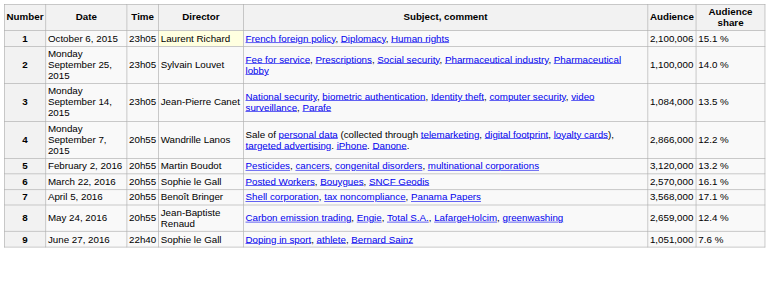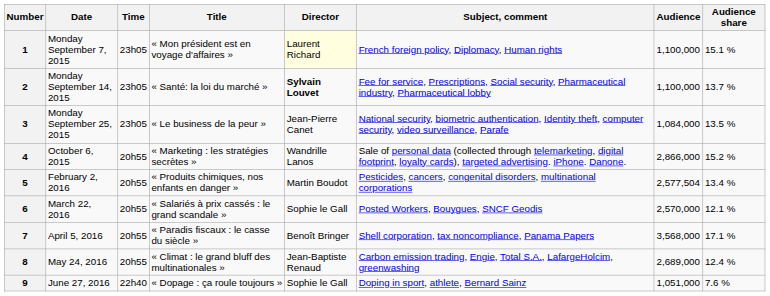+ column: Title | « Mon président est en voyage d'affaires » | « Santé: la loi du marché » | « Le business de la peur » | « Marketing : les stratégies secrètes » | « Produits chimiques, nos enfants en danger » | « Salariés à prix cassés : le grand scandale » | « Paradis fiscaux : le casse du siècle » | « Climat : le grand bluff des multinationales » | « Dopage : ça roule toujours »
1 | Date: October 6, 2015 -> Monday September 7, 2015
1 | Audience: 2,100,006 -> 1,100,000
2 | Date: Monday September 25, 2015 -> Monday September 14, 2015
2 | Director: normal -> bold
2 | Audience share: 14.0 % -> 13.7 %
3 | Date: Monday September 14, 2015 -> Monday September 25, 2015
4 | Date: Monday September 7, 2015 -> October 6, 2015
4 | Audience share: 12.2 % -> 15.2 %
5 | Audience: 3,120,000 -> 2,577,504
5 | Audience share: 13.2 % -> 13.4 %
6 | Audience share: 16.1 % -> 12.1 %
8 | Audience: 2,659,000 -> 2,689,000
